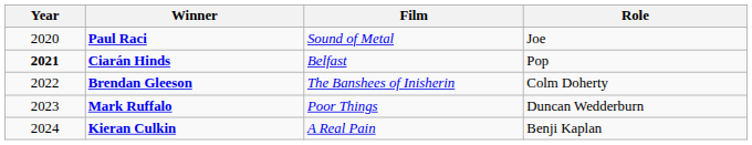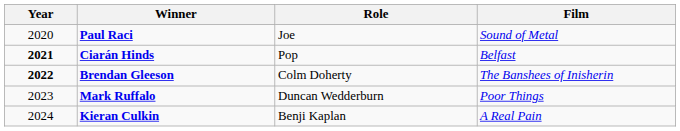columns swapped: Film <-> Role
Brendan Gleeson | Year: normal -> bold
